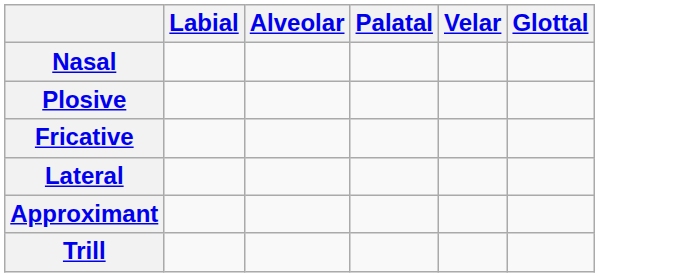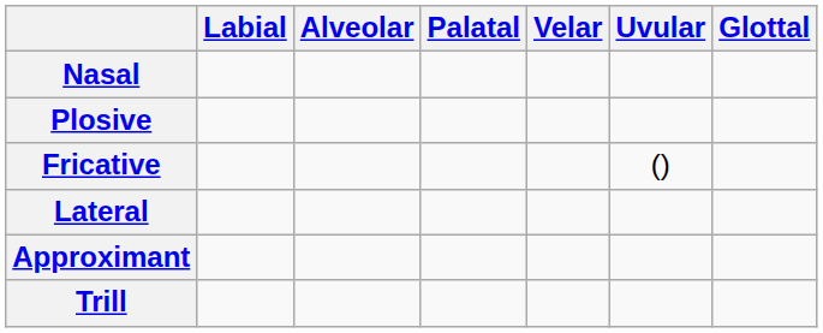+ column: Uvular | ()
